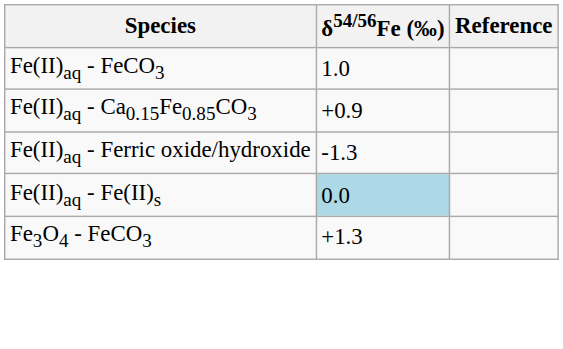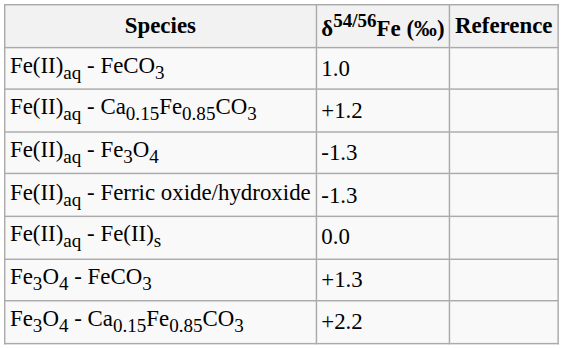Fe(II)aq - Ca0.15Fe0.85CO3 | δ54/56Fe (‰): +0.9 -> +1.2
+ row: Fe(II)aq - Fe3O4 | -1.3
Fe(II)aq - Fe(II)s | δ54/56Fe (‰): lightblue background -> no background
+ row: Fe3O4 - Ca0.15Fe0.85CO3 | +2.2
